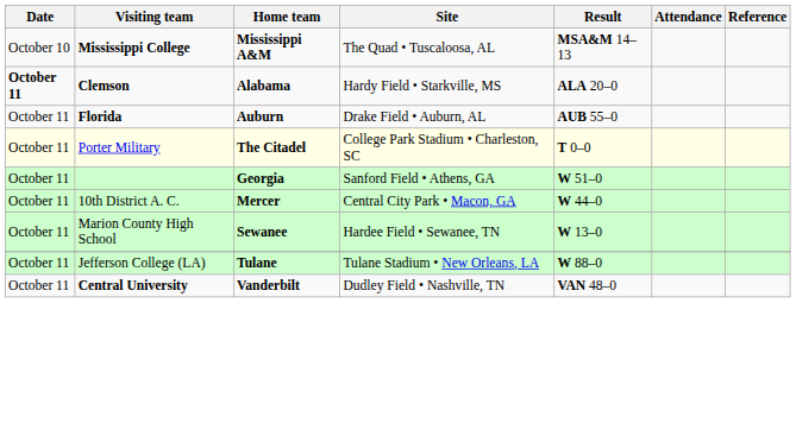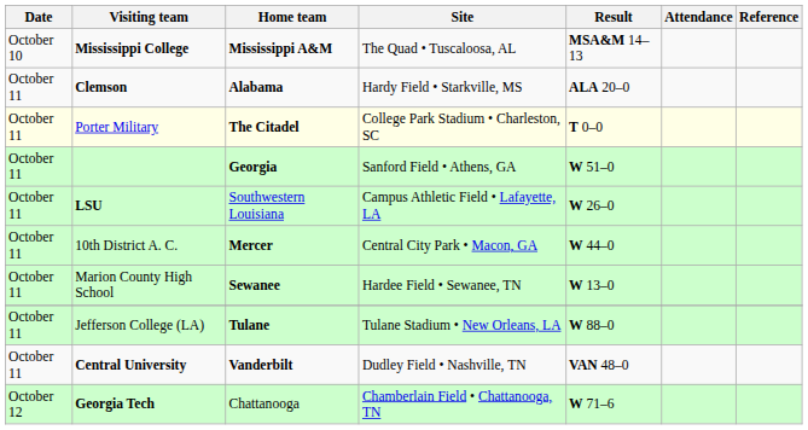Clemson | Date: bold -> normal
- row: October 11 | Florida | Auburn | Drake Field • Auburn, AL | AUB 55–0
+ row: October 11 | LSU | Southwestern Louisiana | Campus Athletic Field • Lafayette, LA | W 26–0
+ row: October 12 | Georgia Tech | Chattanooga | Chamberlain Field • Chattanooga, TN | W 71–6
